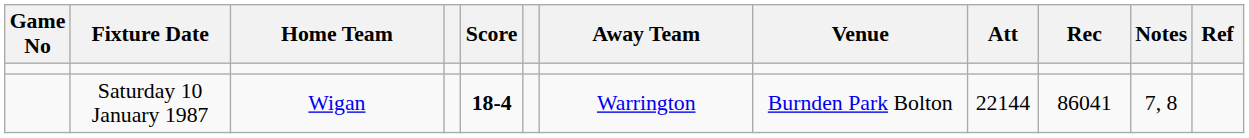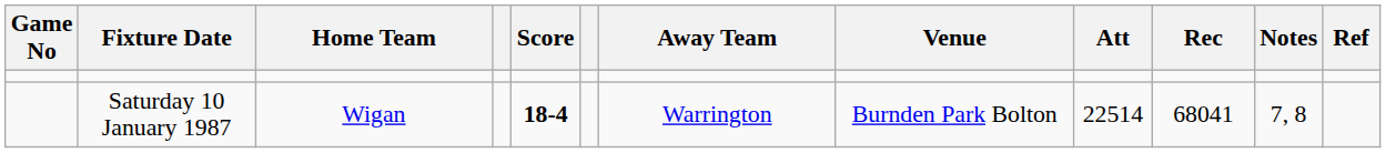Saturday 10 January 1987 | Att: 22144 -> 22514
Saturday 10 January 1987 | Rec: 86041 -> 68041
